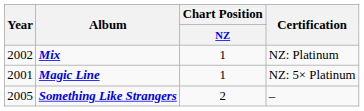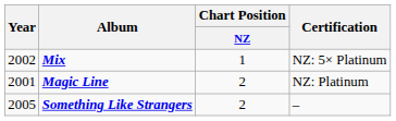Mix | Certification: NZ: Platinum -> NZ: 5× Platinum
Magic Line | Chart Position / NZ: 1 -> 2
Magic Line | Certification: NZ: 5× Platinum -> NZ: Platinum
